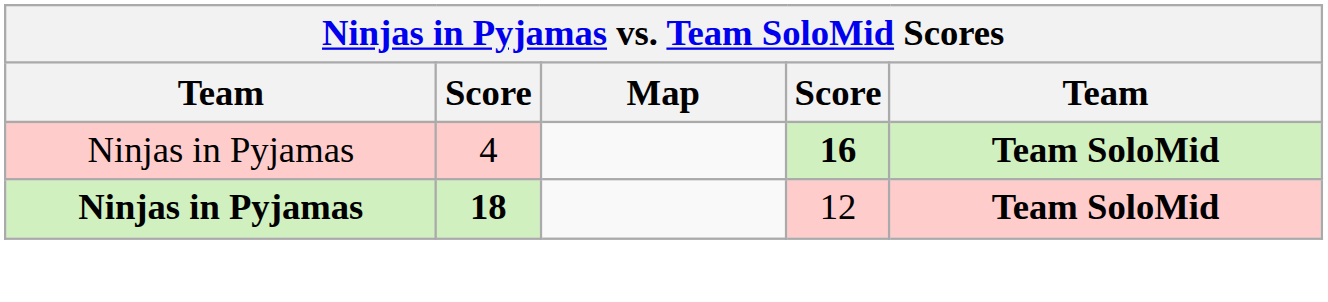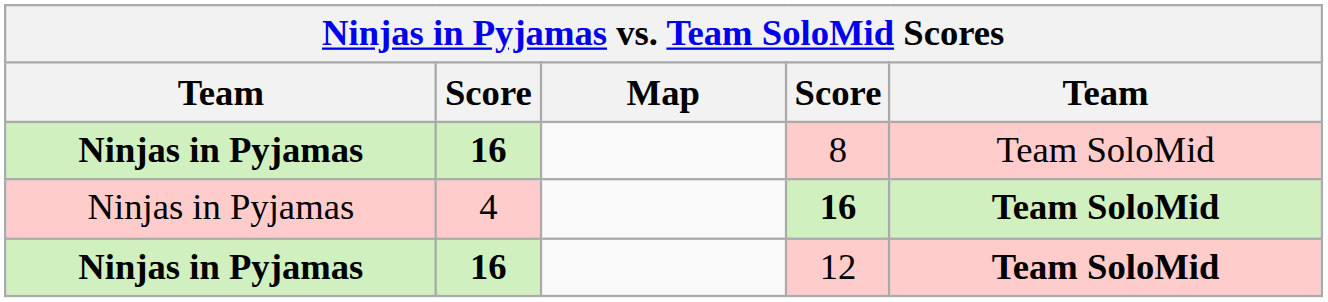+ row: Ninjas in Pyjamas | 16 | 8 | Team SoloMid
12 | column 2: 18 -> 16
